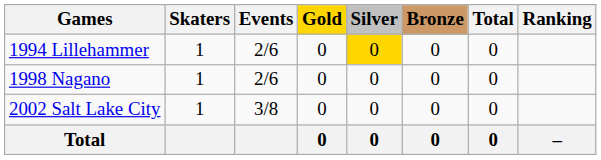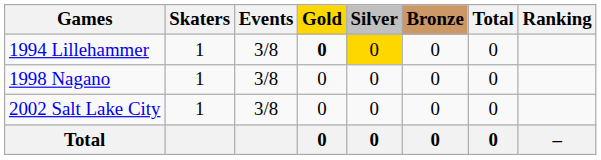1994 Lillehammer | Events: 2/6 -> 3/8
1994 Lillehammer | Gold: normal -> bold
1998 Nagano | Events: 2/6 -> 3/8
